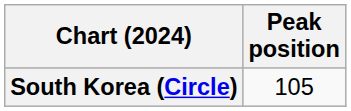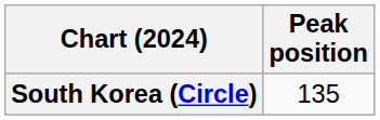South Korea (Circle) | Peak position: 105 -> 135
